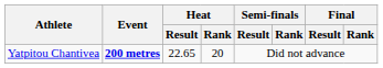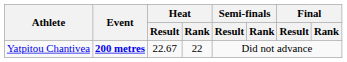Yatpitou Chantivea | Heat / Result: 22.65 -> 22.67
Yatpitou Chantivea | Heat / Rank: 20 -> 22
